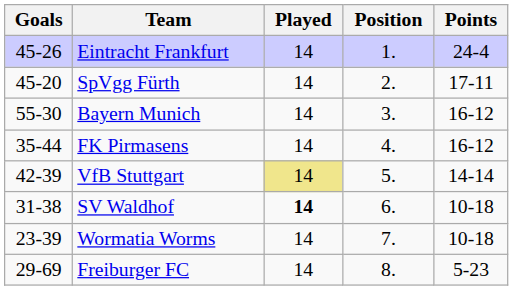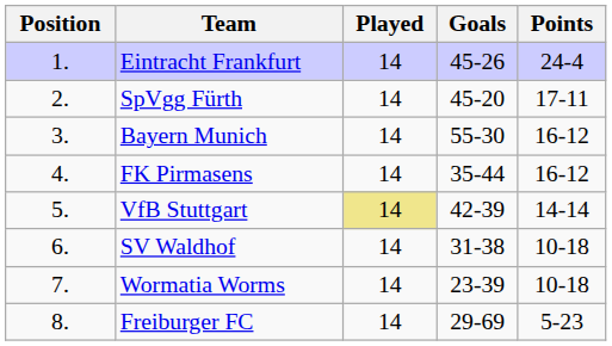columns swapped: Position <-> Goals
SV Waldhof | Played: bold -> normal
